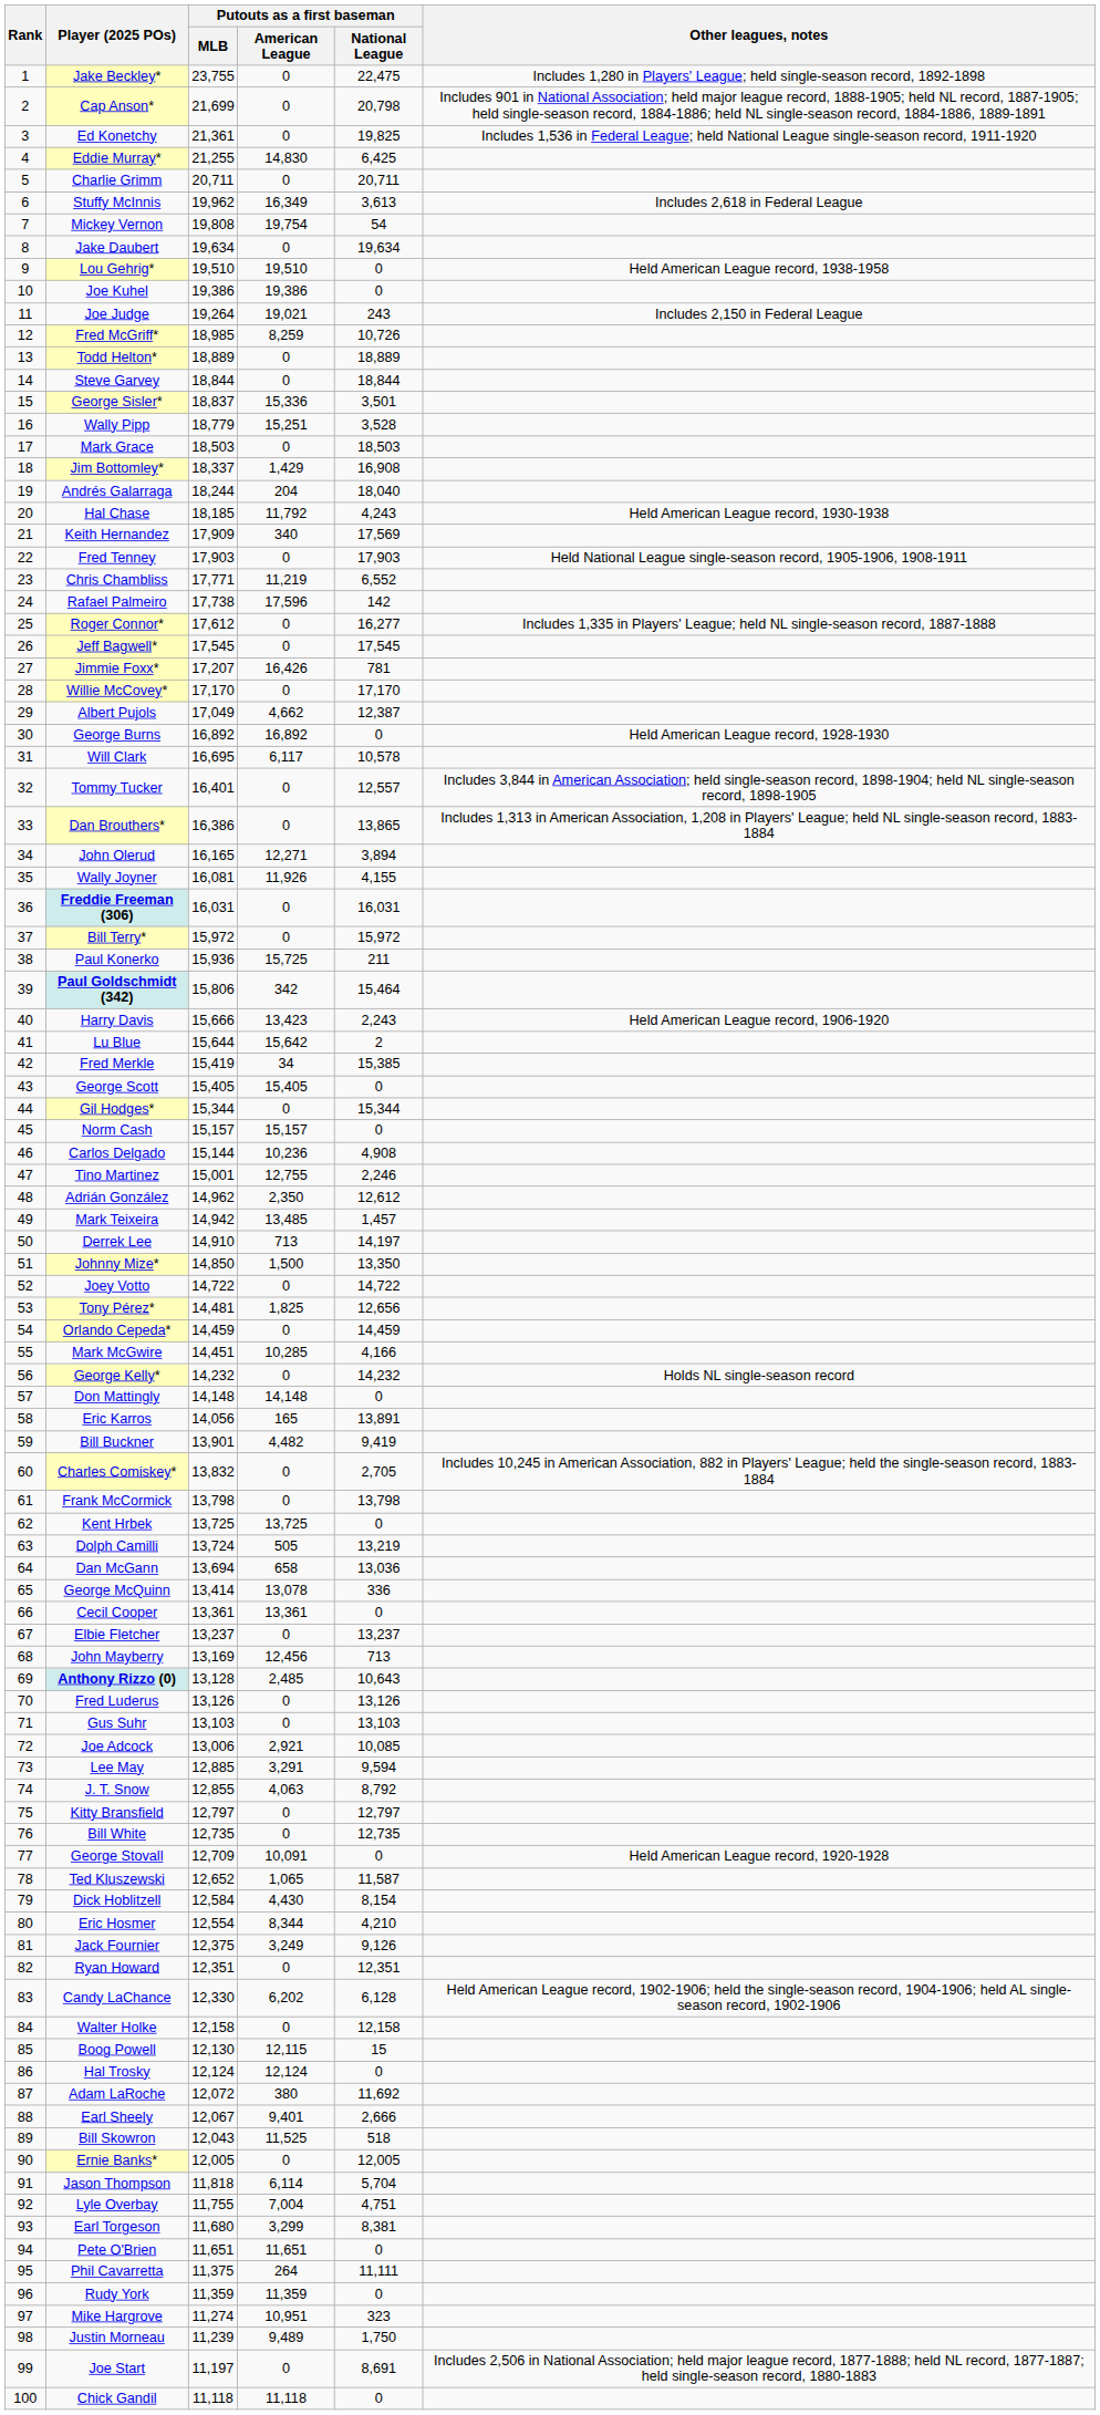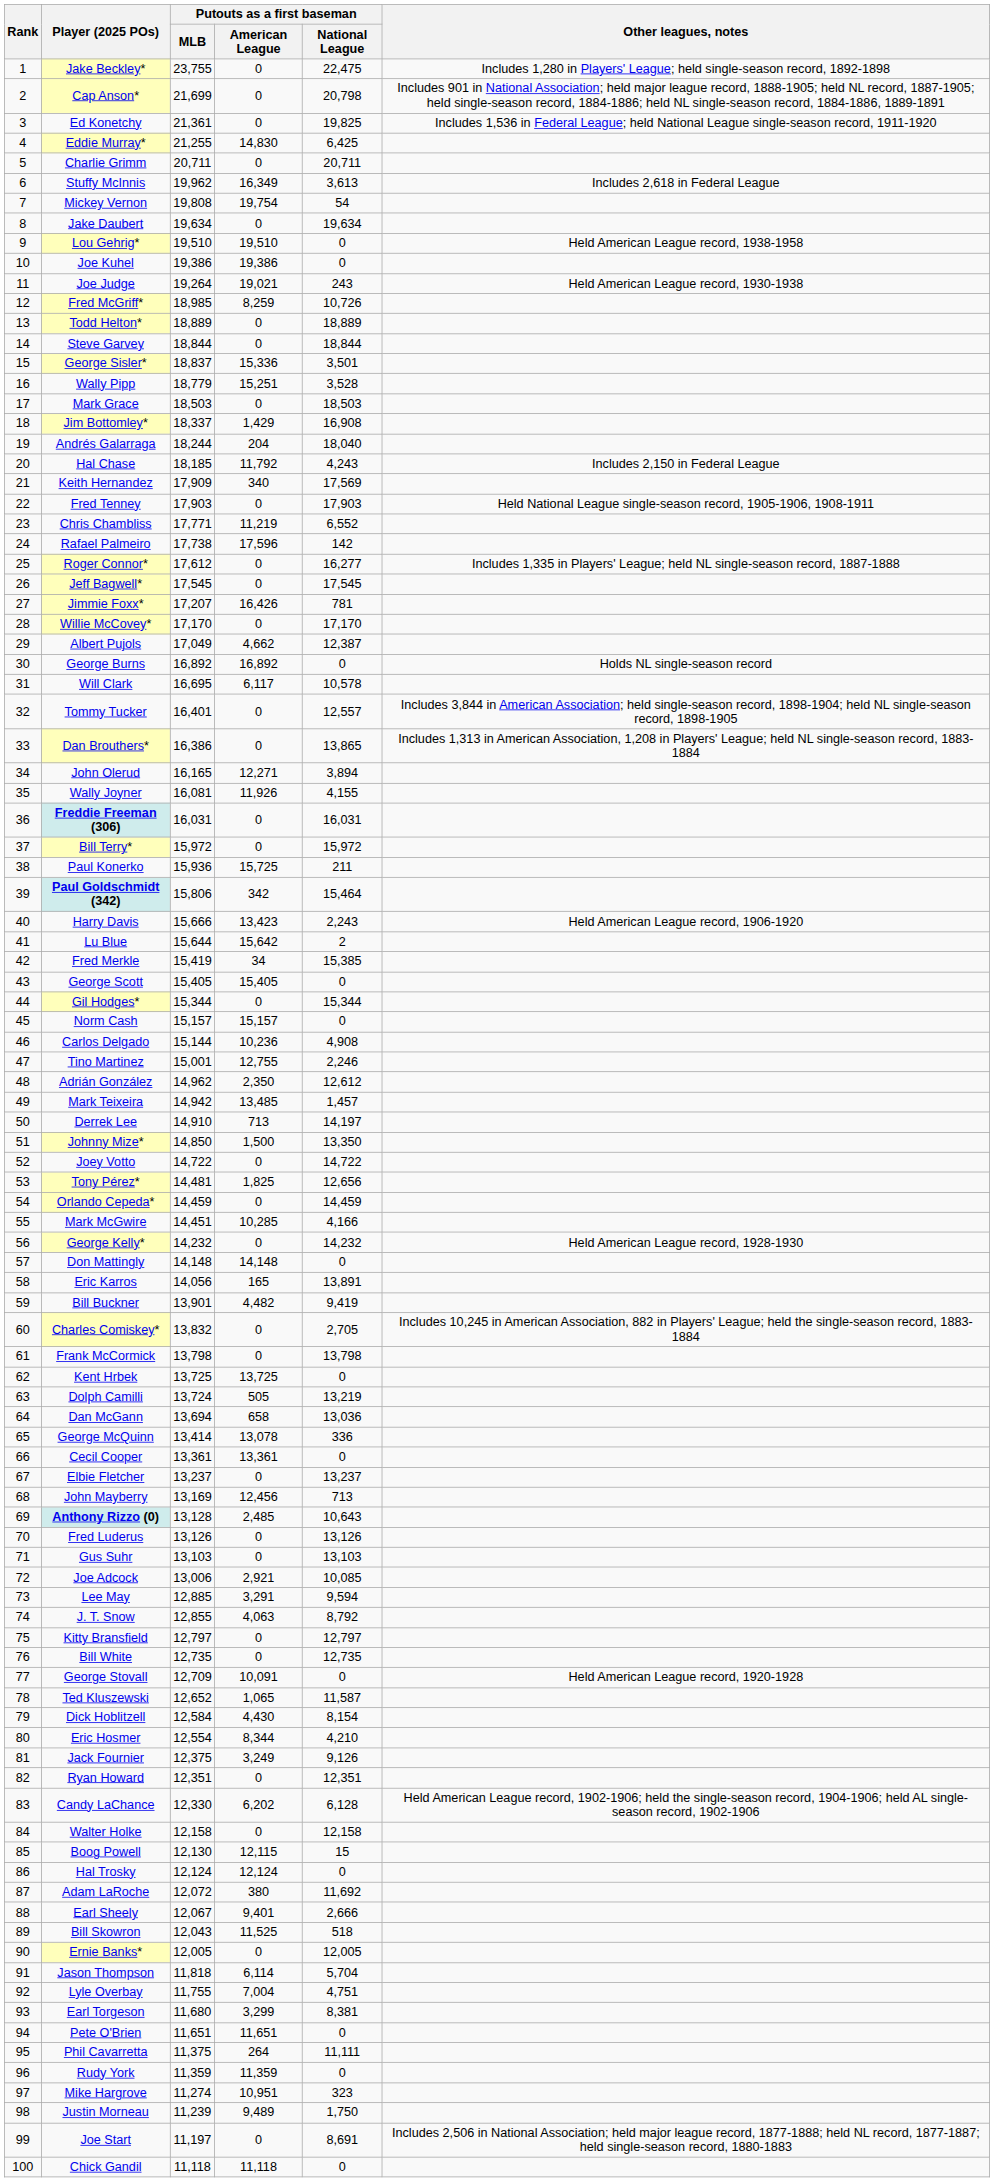Joe Judge | Other leagues, notes: Includes 2,150 in Federal League -> Held American League record, 1930-1938
Hal Chase | Other leagues, notes: Held American League record, 1930-1938 -> Includes 2,150 in Federal League
George Burns | Other leagues, notes: Held American League record, 1928-1930 -> Holds NL single-season record
George Kelly* | Other leagues, notes: Holds NL single-season record -> Held American League record, 1928-1930
